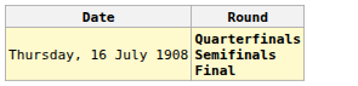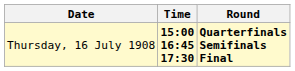+ column: Time | 15:00 16:45 17:30
